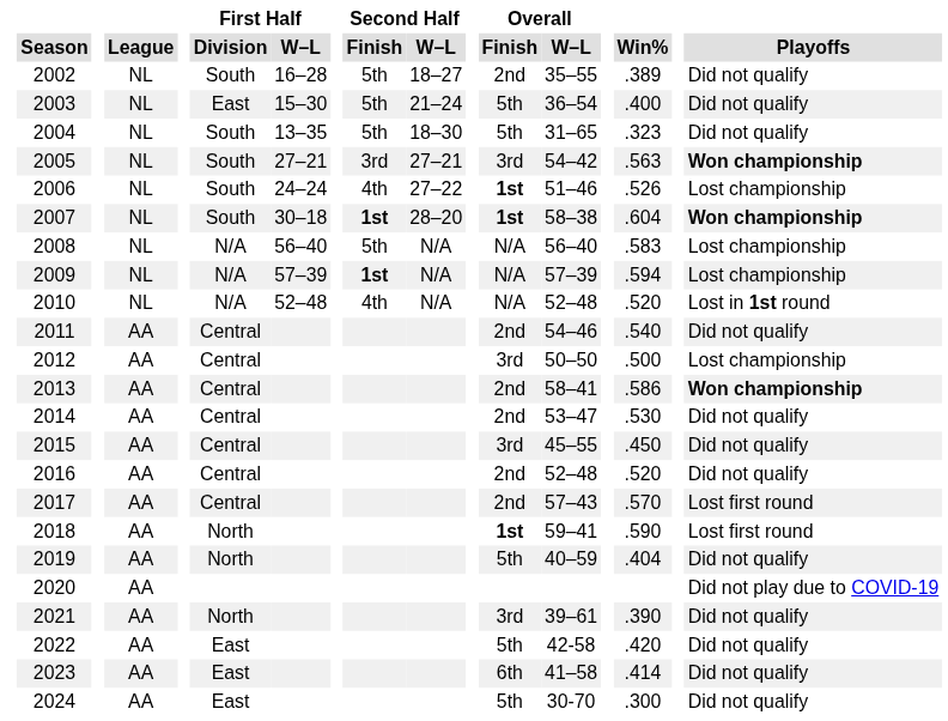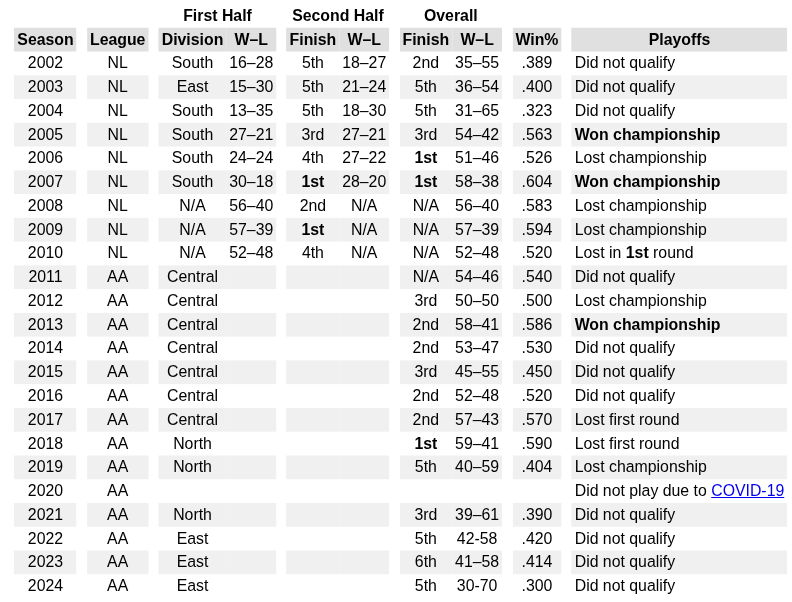2008 | Second Half / Finish: 5th -> 2nd
2011 | Overall / Finish: 2nd -> N/A
2019 | Playoffs: Did not qualify -> Lost championship
